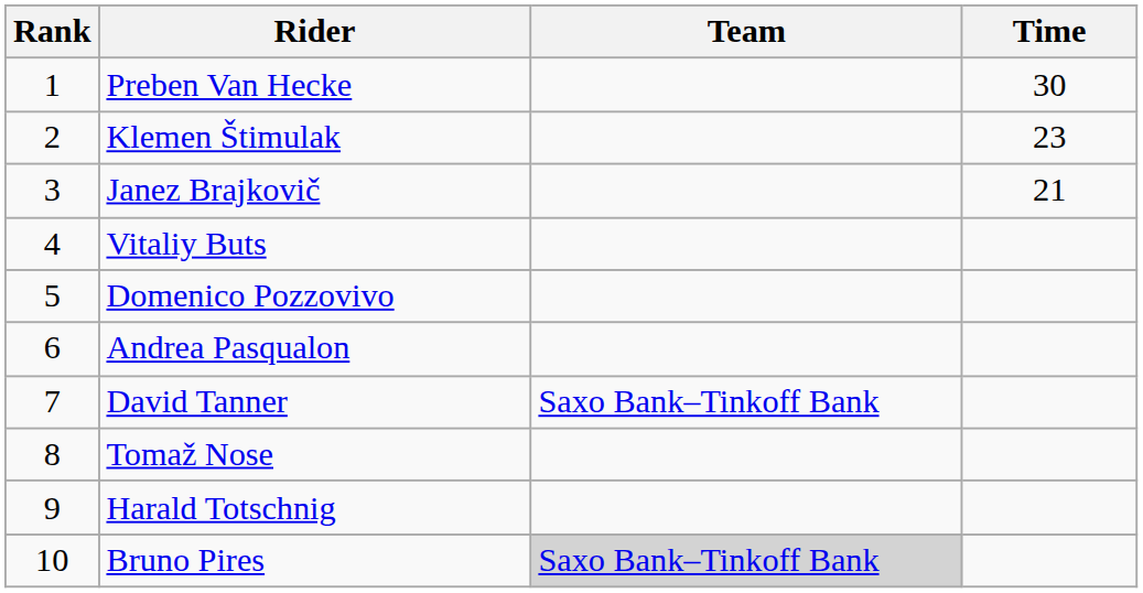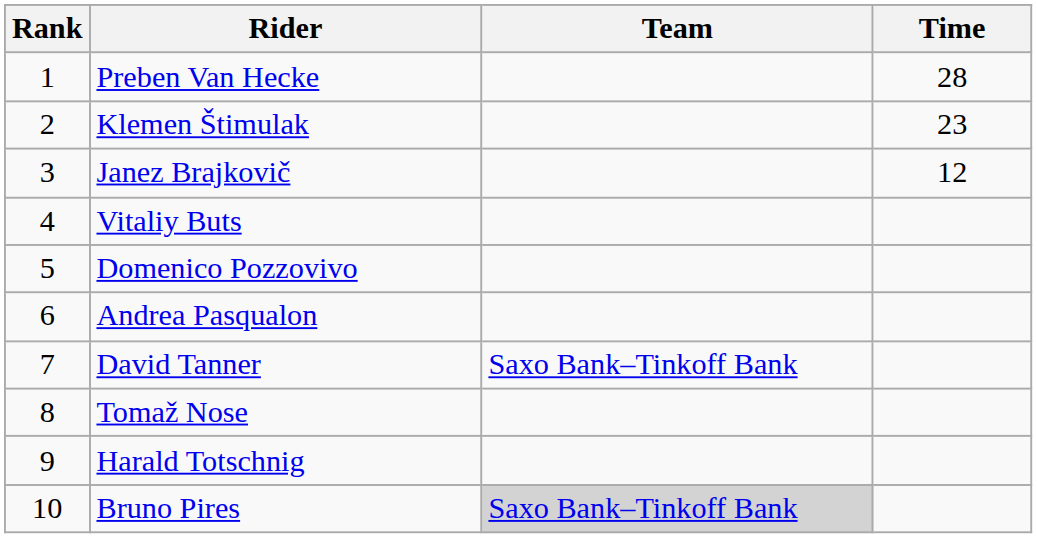Preben Van Hecke | Time: 30 -> 28
Janez Brajkovič | Time: 21 -> 12
